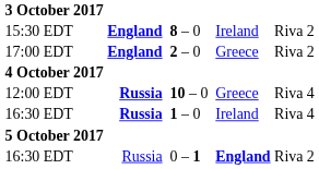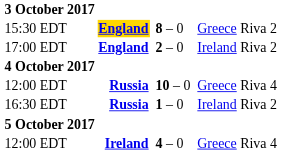8 – 0 | column 2: no background -> gold background
8 – 0 | column 6: Ireland -> Greece
2 – 0 | column 6: Greece -> Ireland
1 – 0 | column 7: Riva 4 -> Riva 2
+ row: 12:00 EDT | Ireland | 4 – 0 | Greece | Riva 4
- row: 16:30 EDT | Russia | 0 – 1 | England | Riva 2
